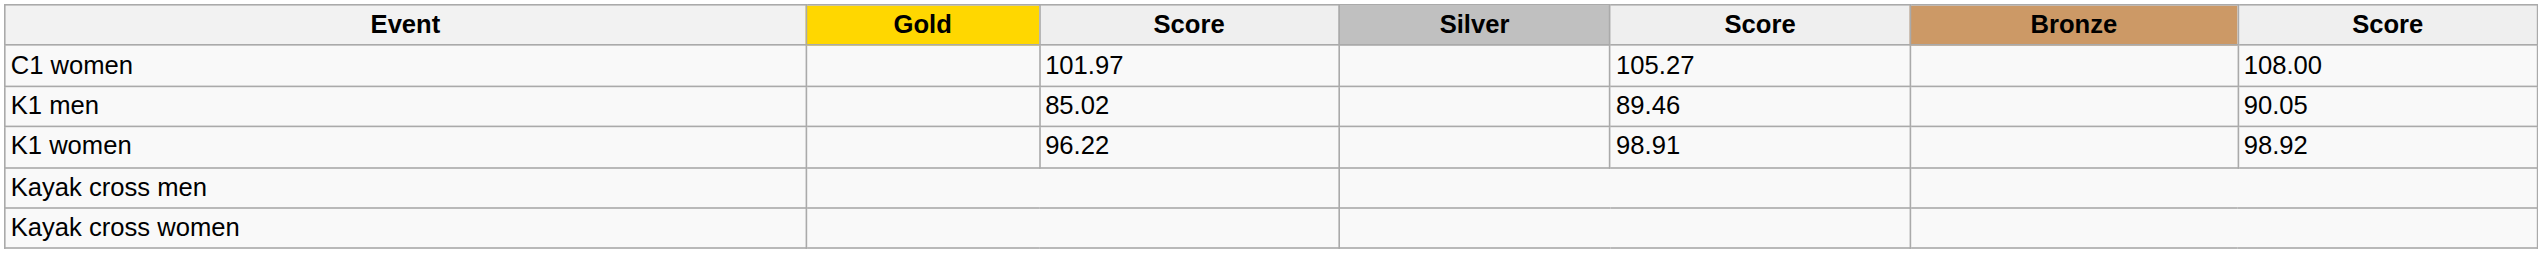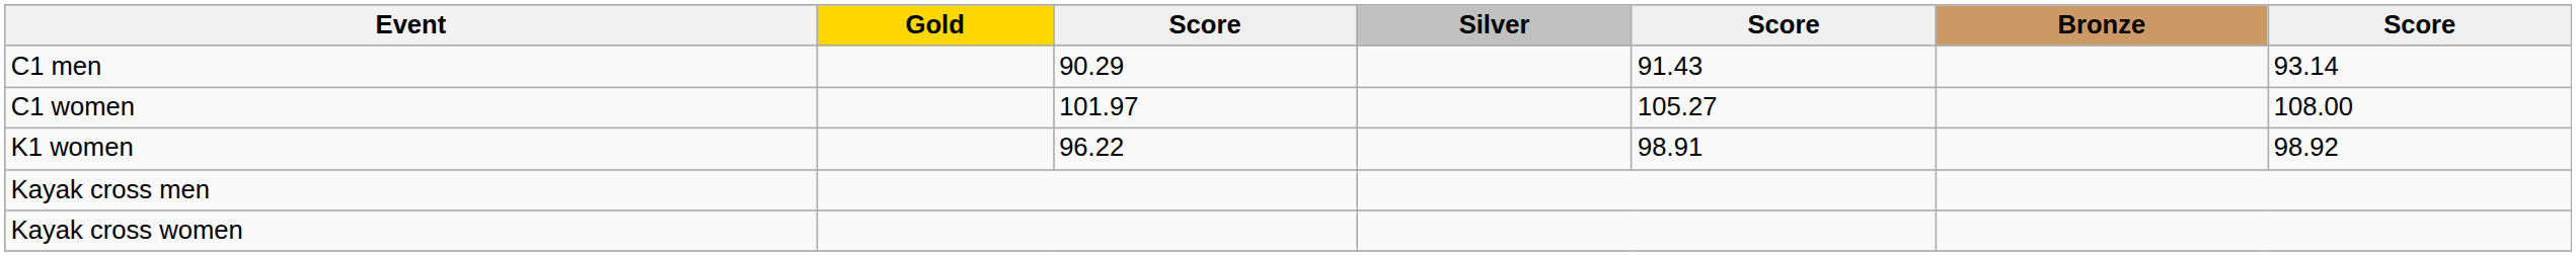+ row: C1 men | 90.29 | 91.43 | 93.14
- row: K1 men | 85.02 | 89.46 | 90.05
